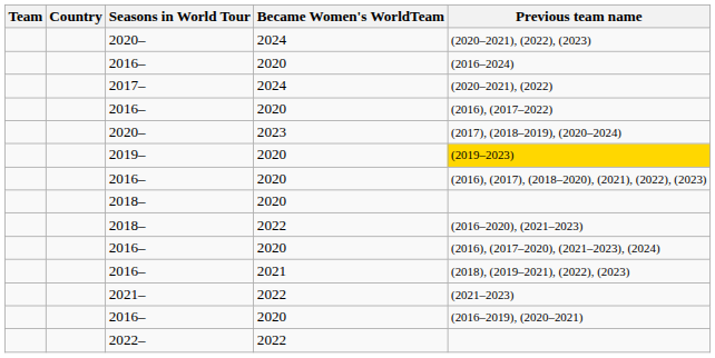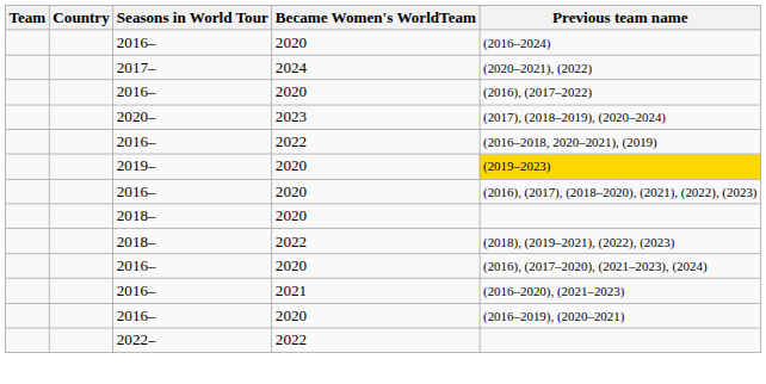- row: 2020– | 2024 | (2020–2021), (2022), (2023)
+ row: 2016– | 2022 | (2016–2018, 2020–2021), (2019)
2018– / 2022 | Previous team name: (2016–2020), (2021–2023) -> (2018), (2019–2021), (2022), (2023)
2016– / 2021 | Previous team name: (2018), (2019–2021), (2022), (2023) -> (2016–2020), (2021–2023)
- row: 2021– | 2022 | (2021–2023)
